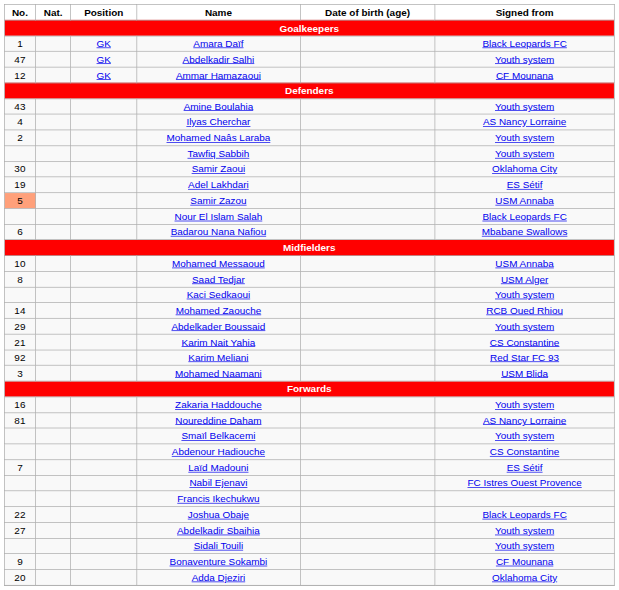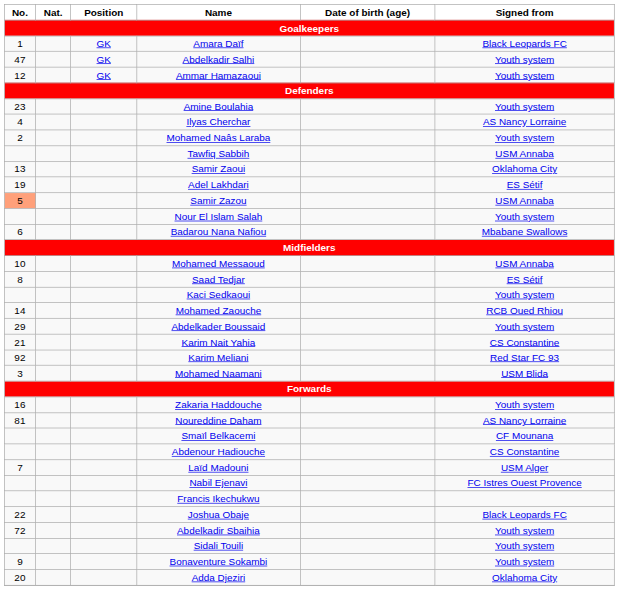Ammar Hamazaoui | Signed from: CF Mounana -> Youth system
Amine Boulahia | No.: 43 -> 23
Tawfiq Sabbih | Signed from: Youth system -> USM Annaba
Samir Zaoui | No.: 30 -> 13
Nour El Islam Salah | Signed from: Black Leopards FC -> Youth system
Saad Tedjar | Signed from: USM Alger -> ES Sétif
Smaïl Belkacemi | Signed from: Youth system -> CF Mounana
Laïd Madouni | Signed from: ES Sétif -> USM Alger
Abdelkadir Sbaihia | No.: 27 -> 72
Bonaventure Sokambi | Signed from: CF Mounana -> Youth system
